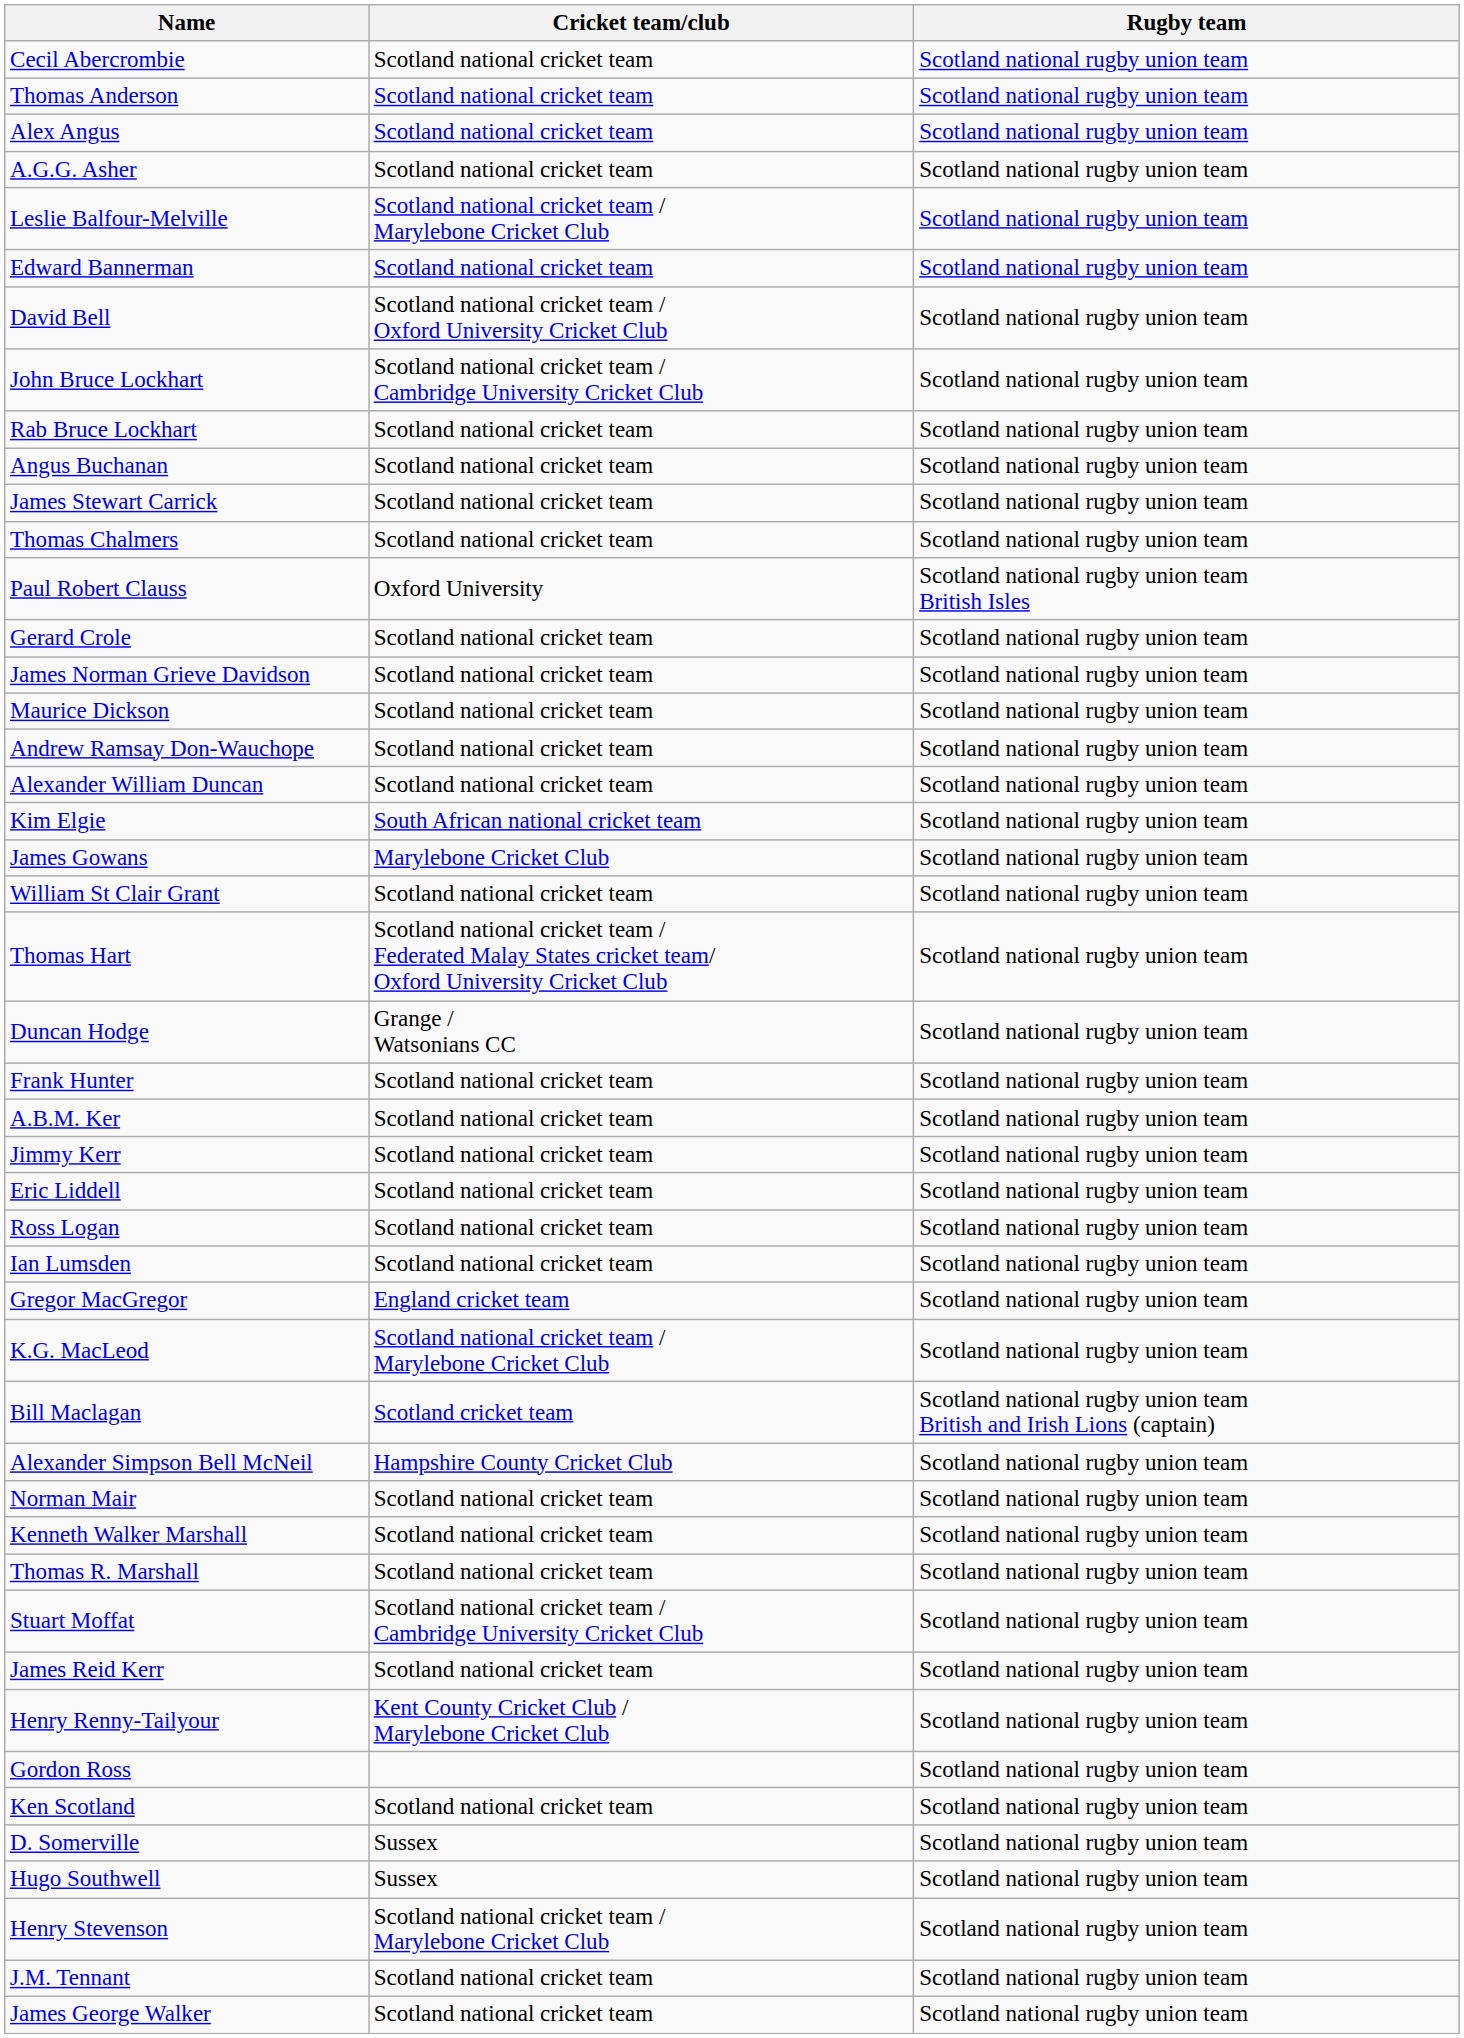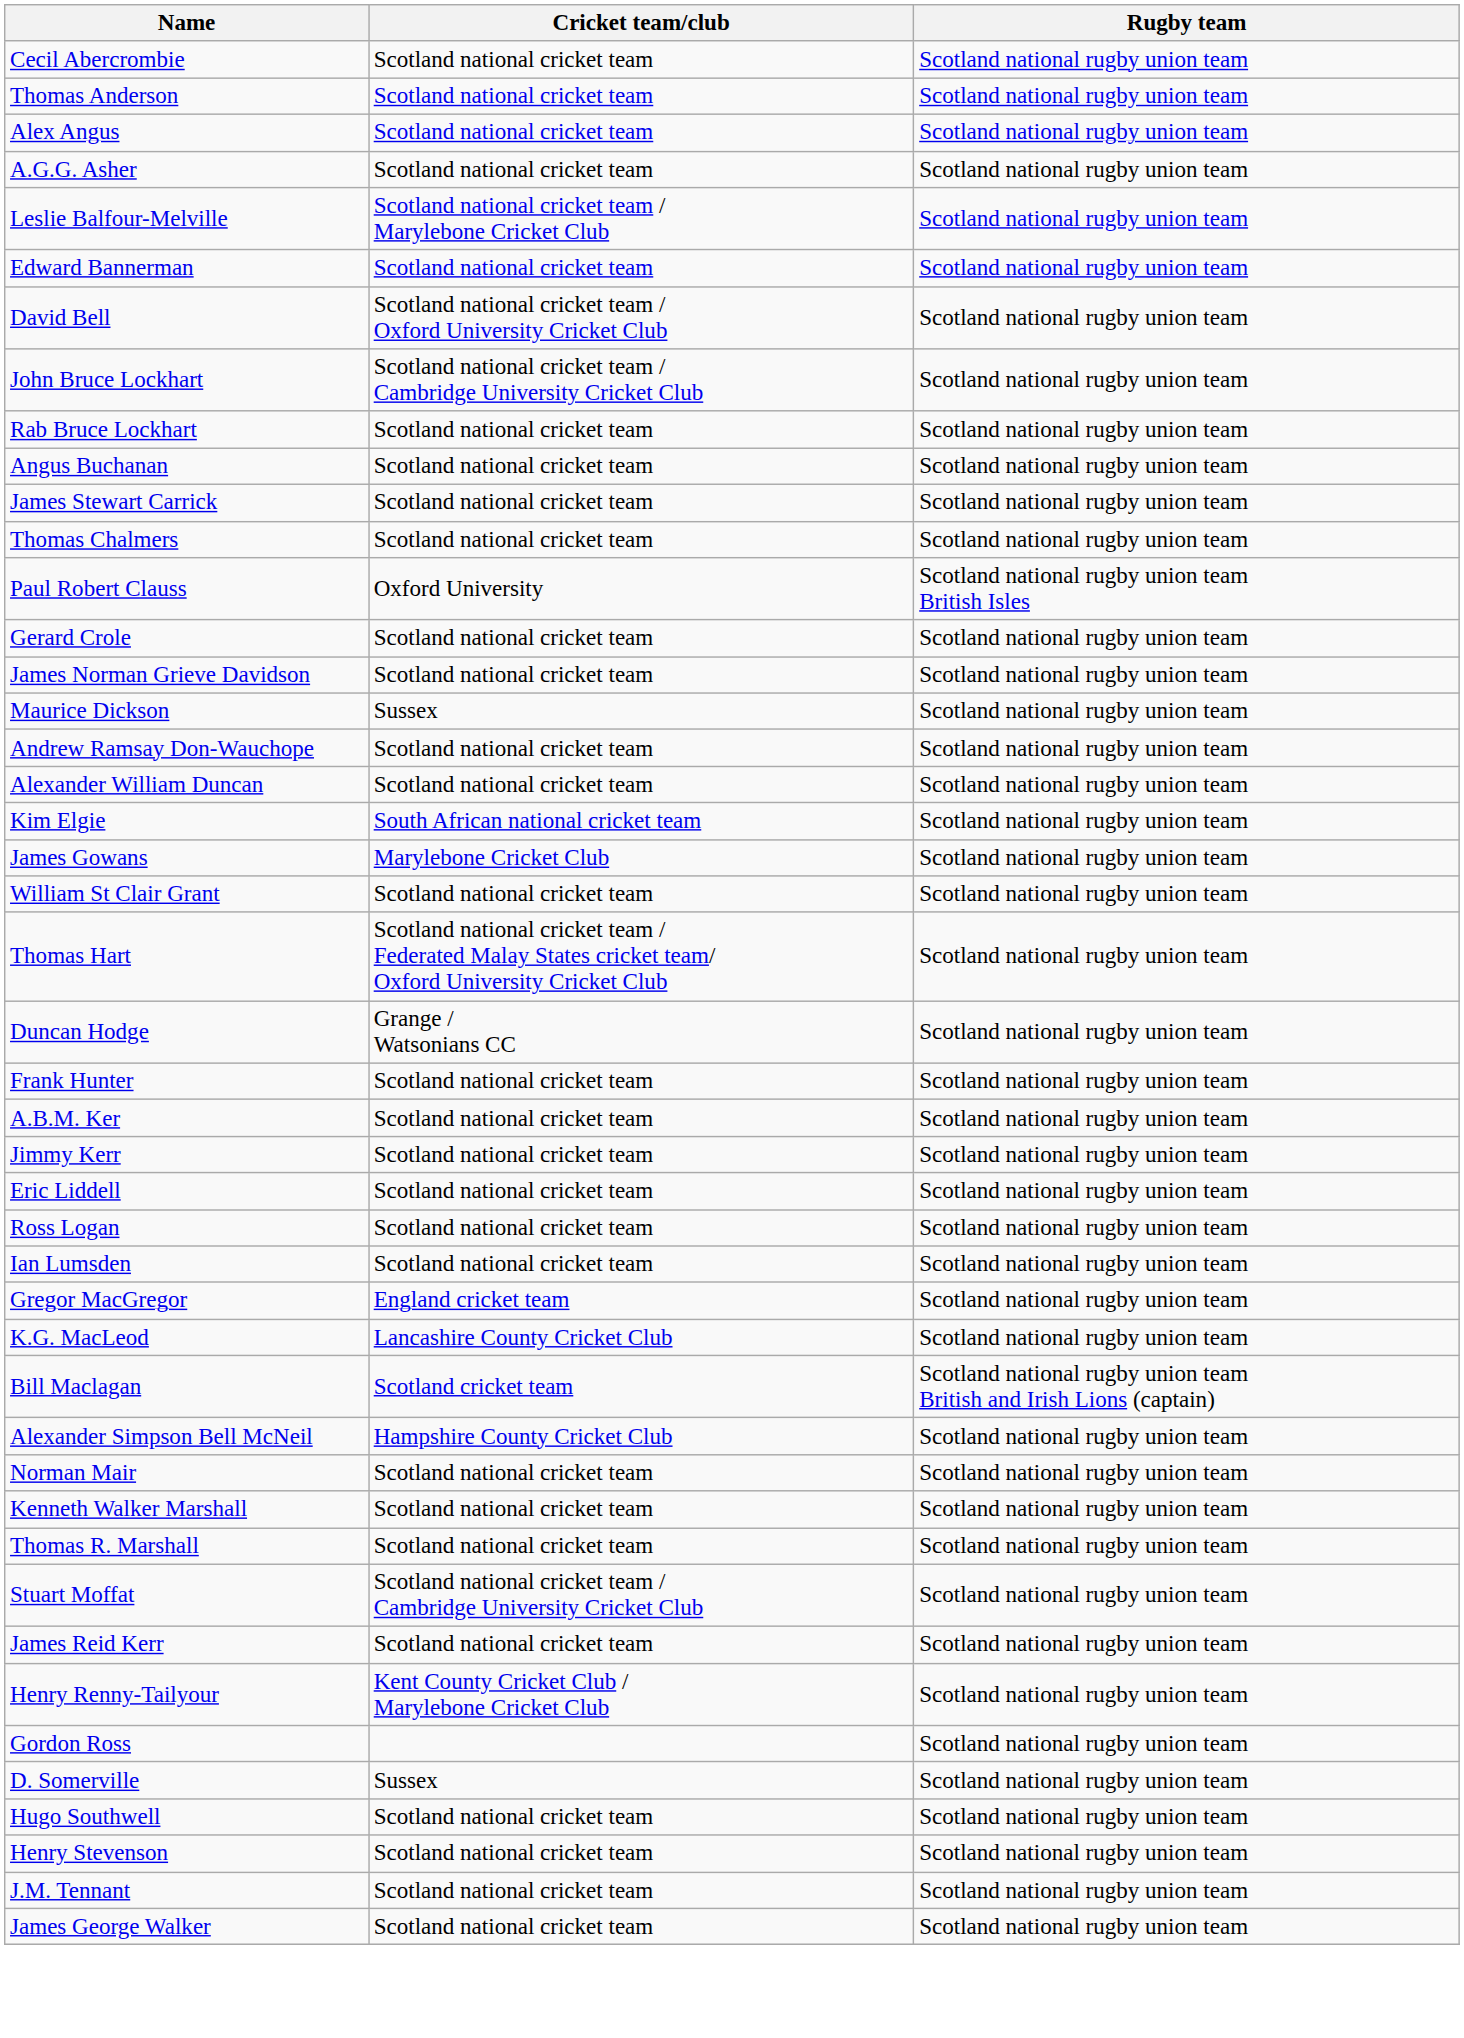Maurice Dickson | Cricket team/club: Scotland national cricket team -> Sussex
K.G. MacLeod | Cricket team/club: Scotland national cricket team / Marylebone Cricket Club -> Lancashire County Cricket Club
- row: Ken Scotland | Scotland national cricket team | Scotland national rugby union team
Hugo Southwell | Cricket team/club: Sussex -> Scotland national cricket team
Henry Stevenson | Cricket team/club: Scotland national cricket team / Marylebone Cricket Club -> Scotland national cricket team
